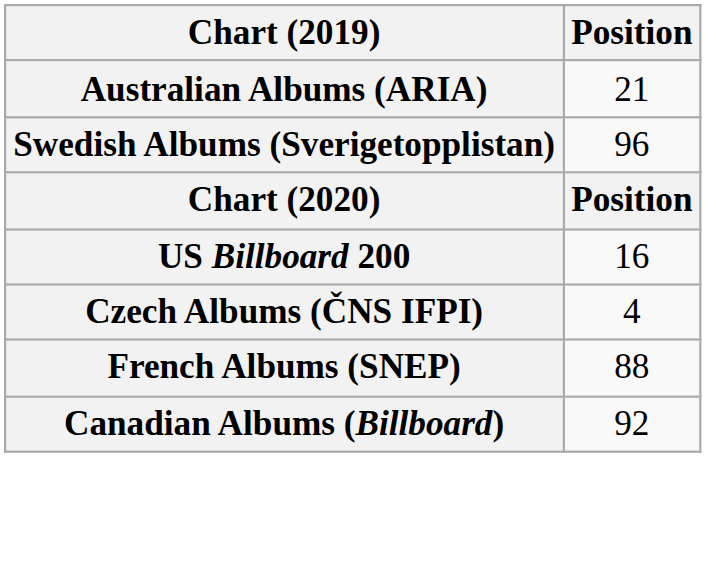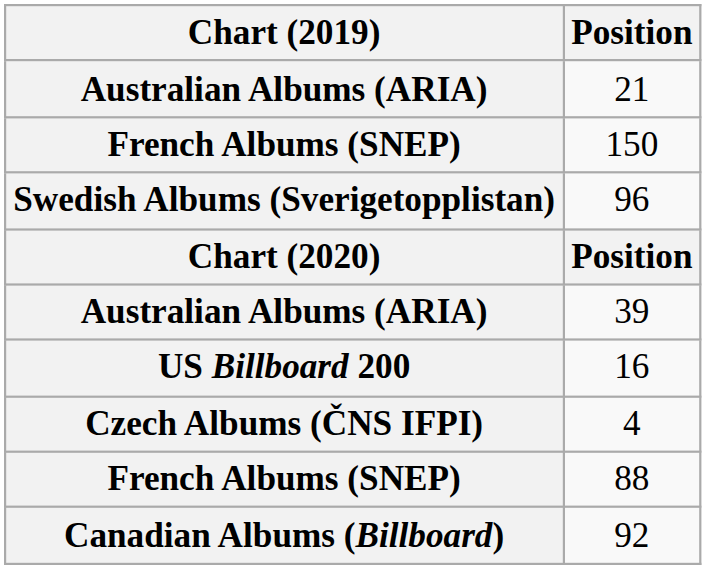+ row: French Albums (SNEP) | 150
+ row: Australian Albums (ARIA) | 39
